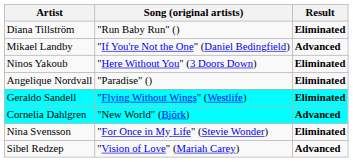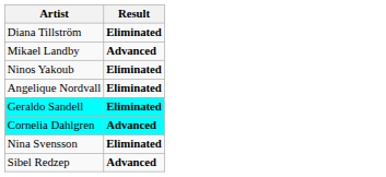- column: Song (original artists) | "Run Baby Run" () | "If You're Not the One" (Daniel Bedingfield) | "Here Without You" (3 Doors Down) | "Paradise" () | "Flying Without Wings" (Westlife) | "New World" (Björk) | "For Once in My Life" (Stevie Wonder) | "Vision of Love" (Mariah Carey)
